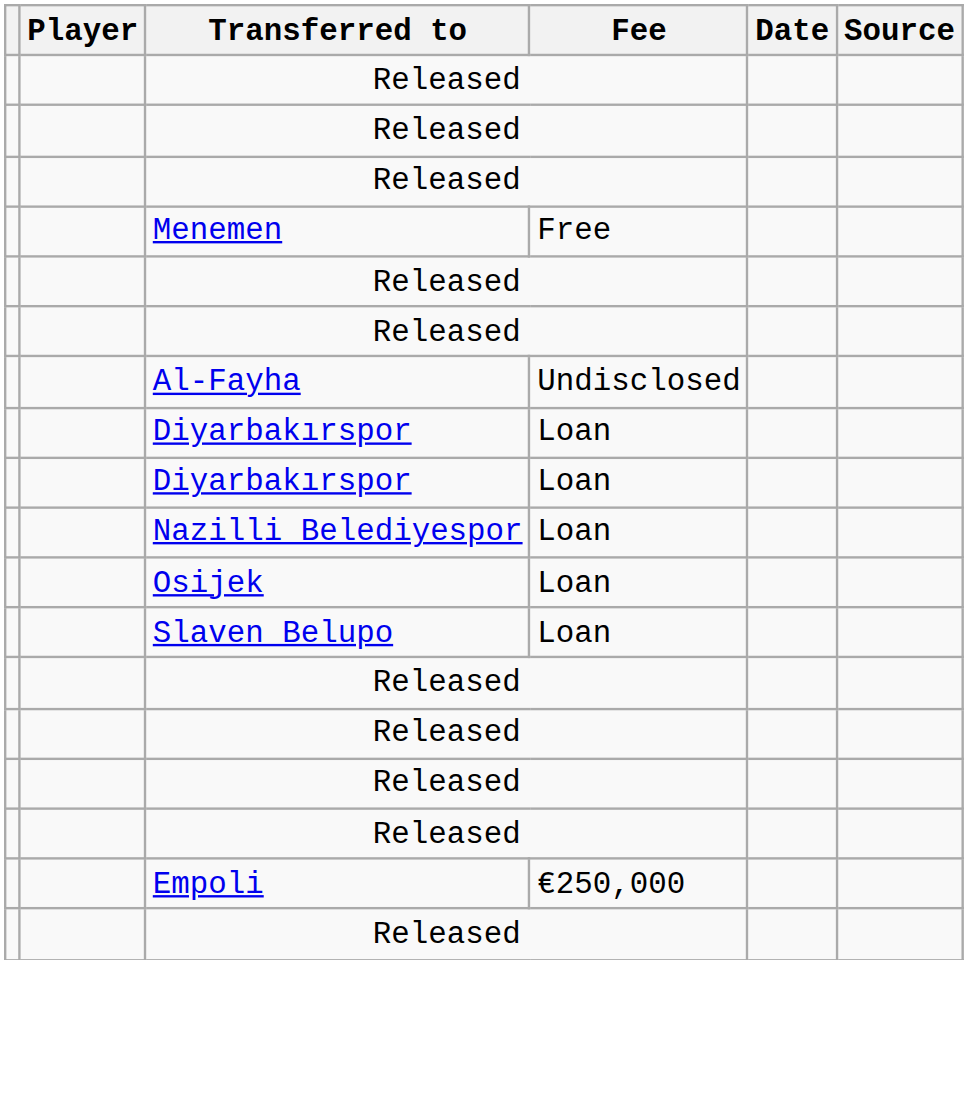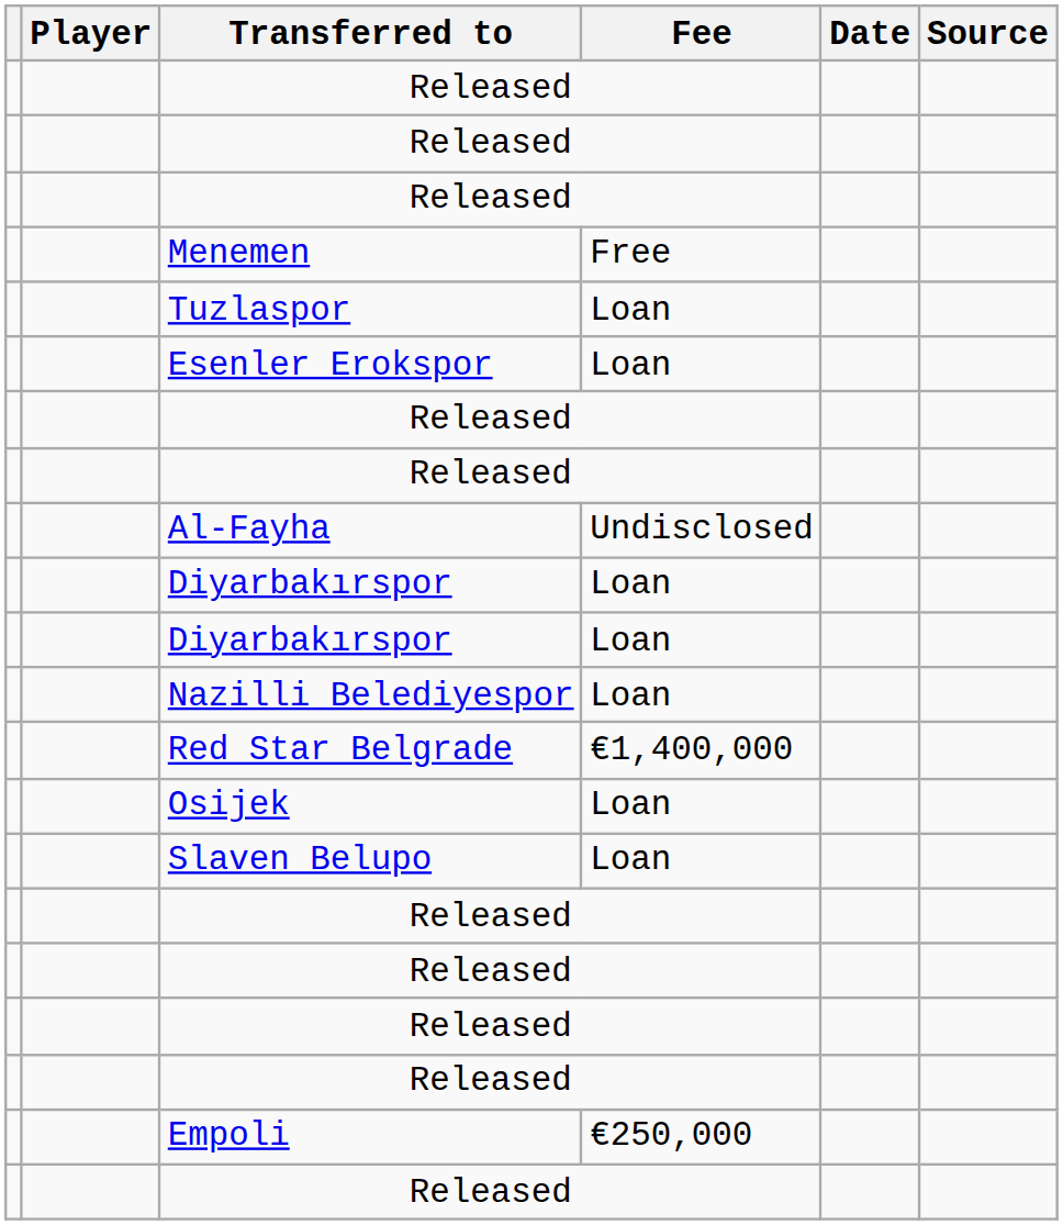+ row: Tuzlaspor | Loan
+ row: Esenler Erokspor | Loan
+ row: Red Star Belgrade | €1,400,000
